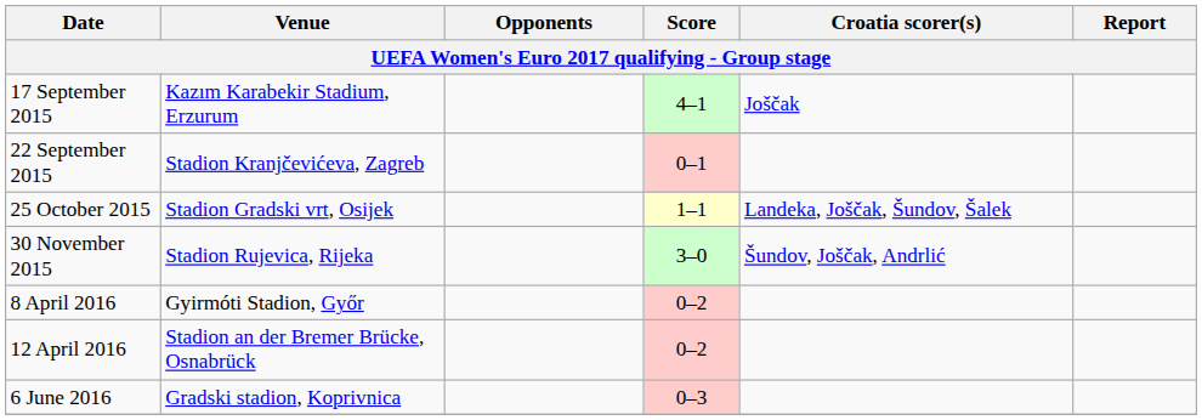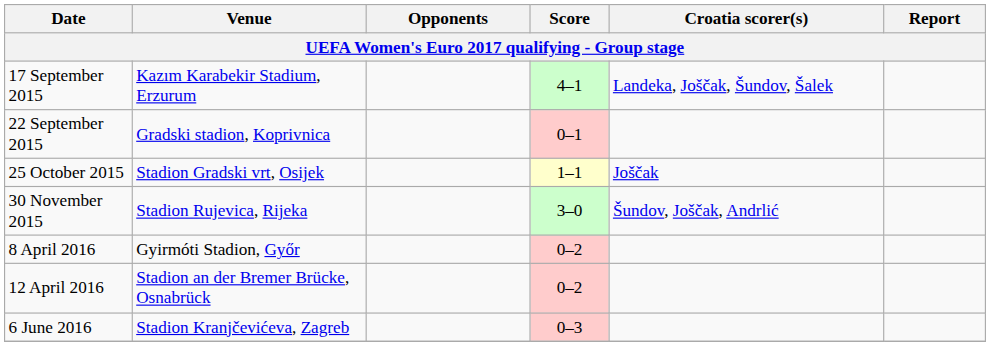17 September 2015 | Croatia scorer(s): Joščak -> Landeka, Joščak, Šundov, Šalek
22 September 2015 | Venue: Stadion Kranjčevićeva, Zagreb -> Gradski stadion, Koprivnica
25 October 2015 | Croatia scorer(s): Landeka, Joščak, Šundov, Šalek -> Joščak
6 June 2016 | Venue: Gradski stadion, Koprivnica -> Stadion Kranjčevićeva, Zagreb
